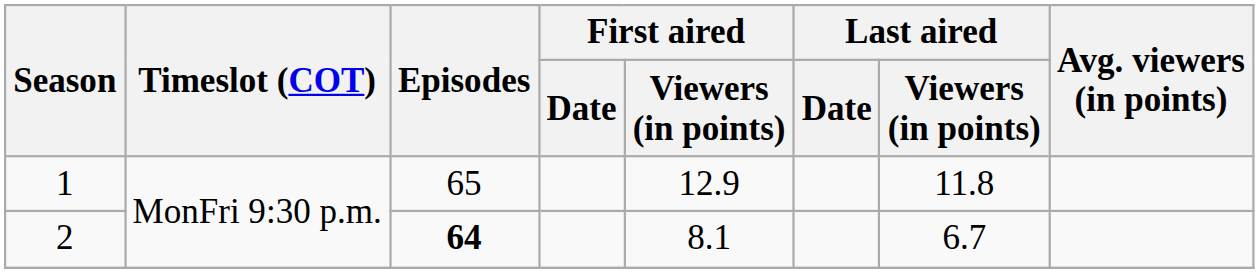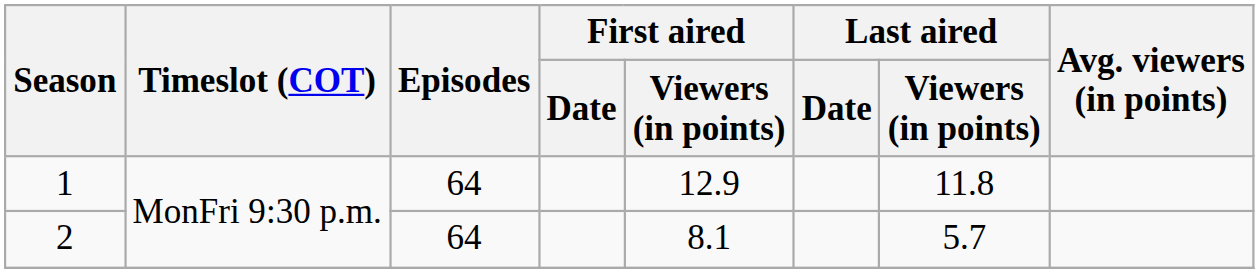1 | Episodes: 65 -> 64
2 | Episodes: bold -> normal
2 | Last aired / Viewers (in points): 6.7 -> 5.7
